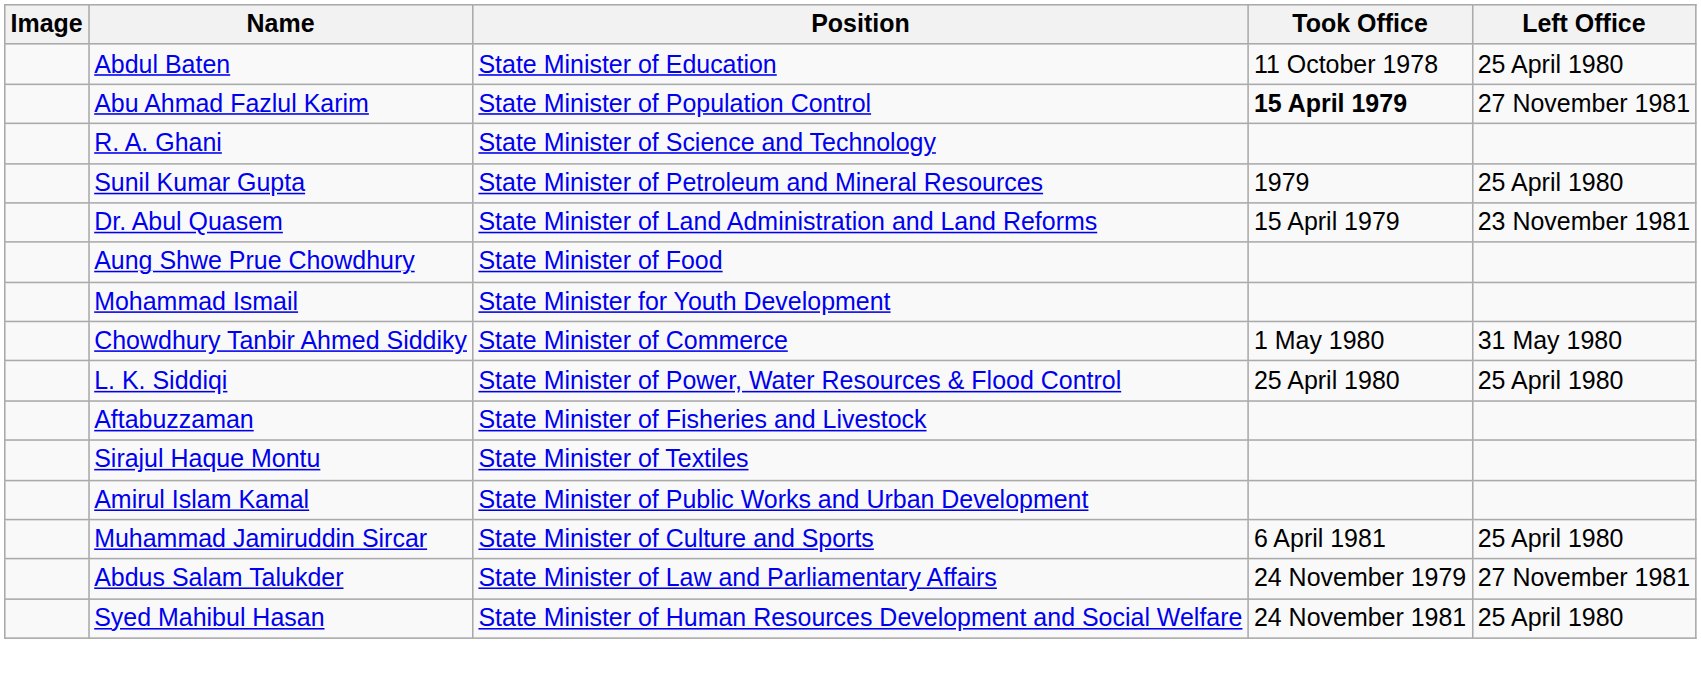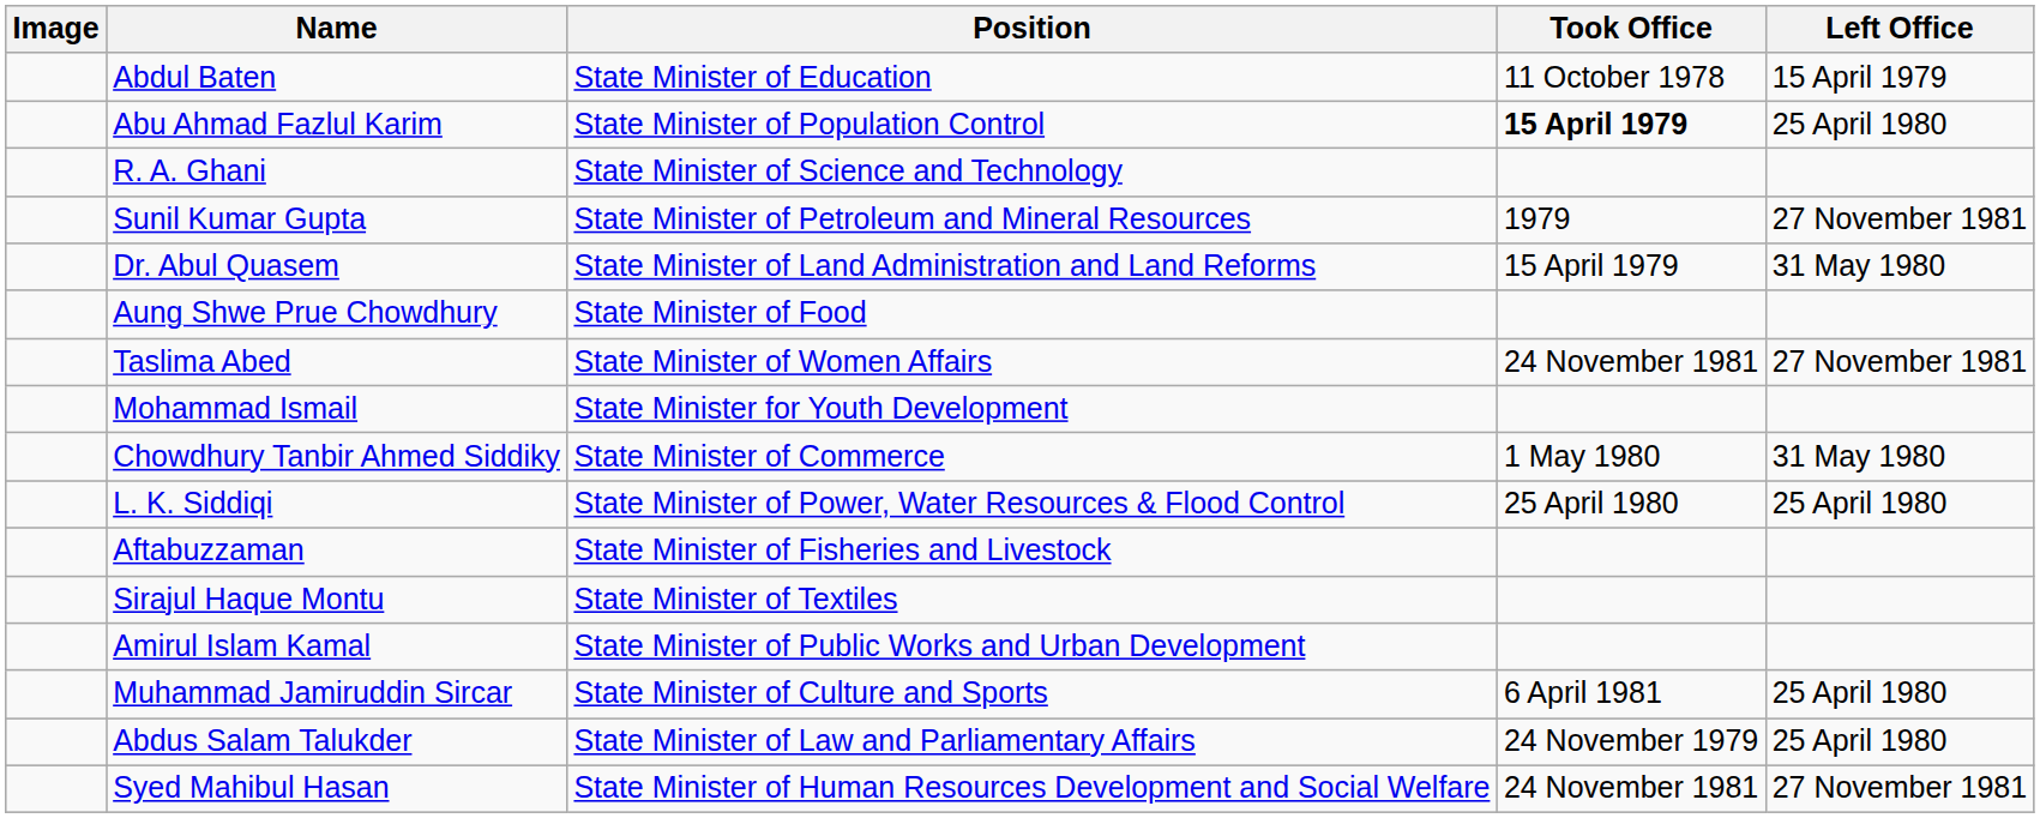Abdul Baten | Left Office: 25 April 1980 -> 15 April 1979
Abu Ahmad Fazlul Karim | Left Office: 27 November 1981 -> 25 April 1980
Sunil Kumar Gupta | Left Office: 25 April 1980 -> 27 November 1981
Dr. Abul Quasem | Left Office: 23 November 1981 -> 31 May 1980
+ row: Taslima Abed | State Minister of Women Affairs | 24 November 1981 | 27 November 1981
Abdus Salam Talukder | Left Office: 27 November 1981 -> 25 April 1980
Syed Mahibul Hasan | Left Office: 25 April 1980 -> 27 November 1981
